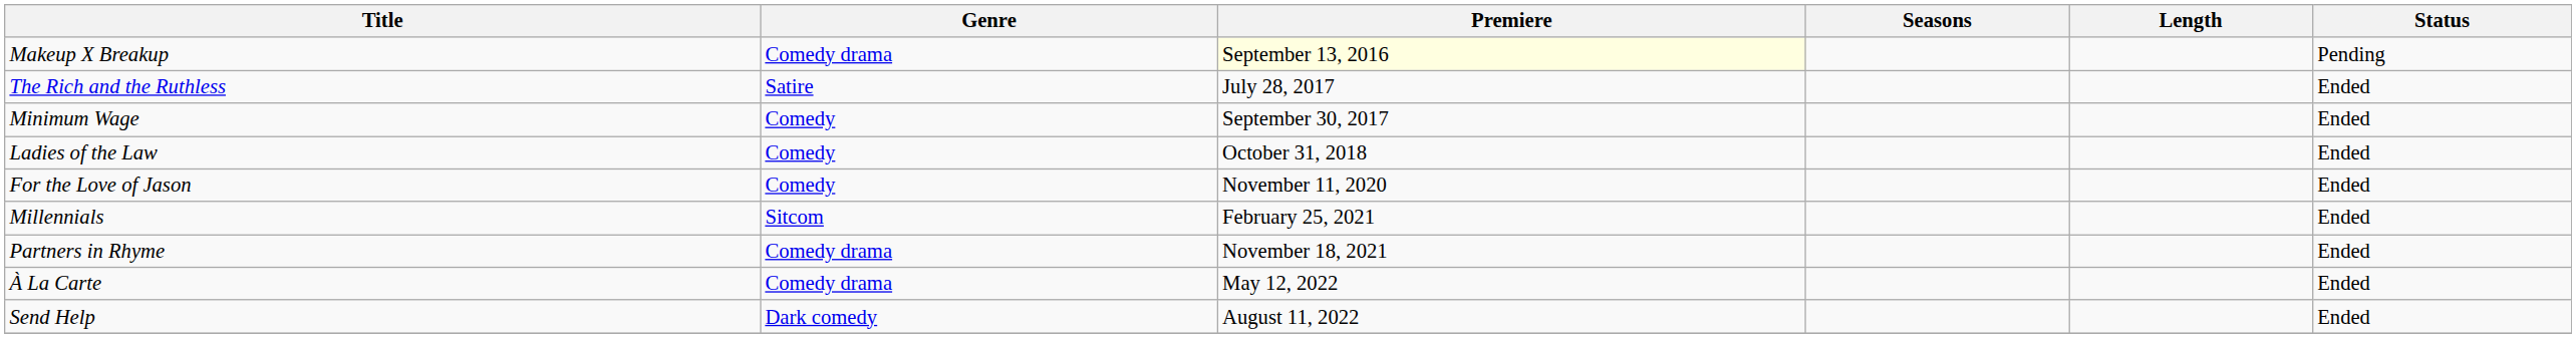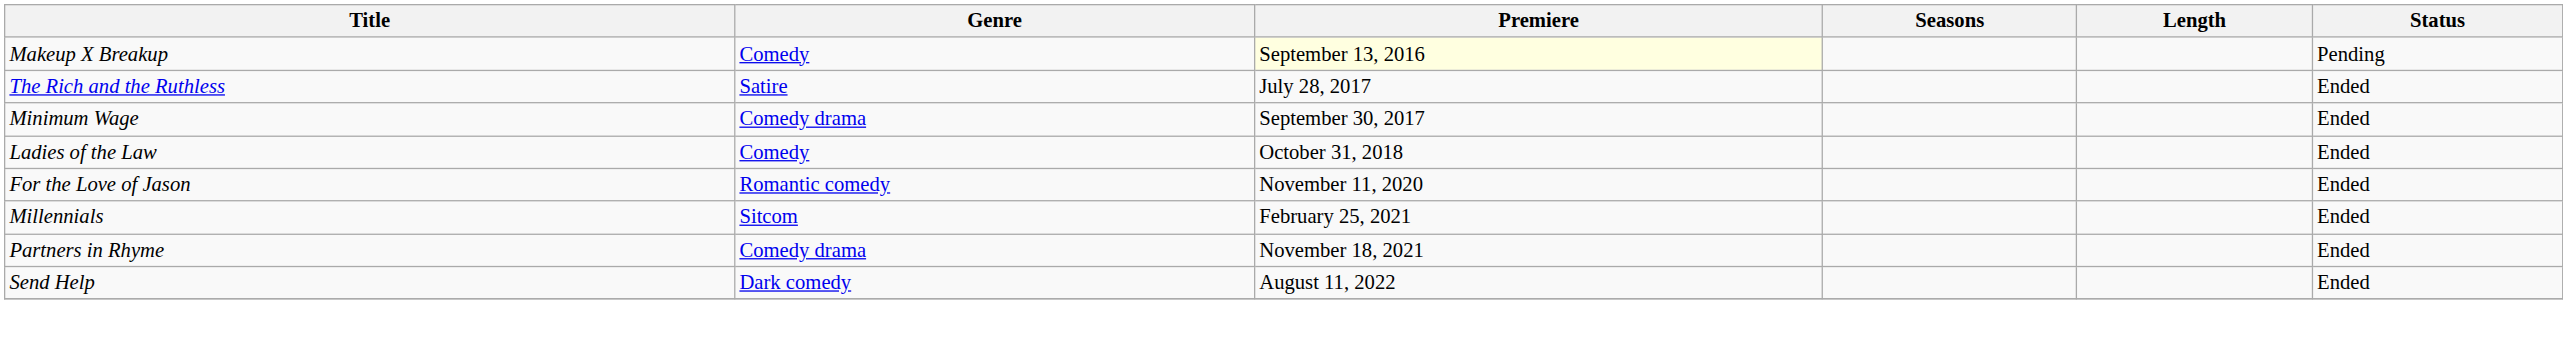Makeup X Breakup | Genre: Comedy drama -> Comedy
Minimum Wage | Genre: Comedy -> Comedy drama
For the Love of Jason | Genre: Comedy -> Romantic comedy
- row: À La Carte | Comedy drama | May 12, 2022 | Ended
